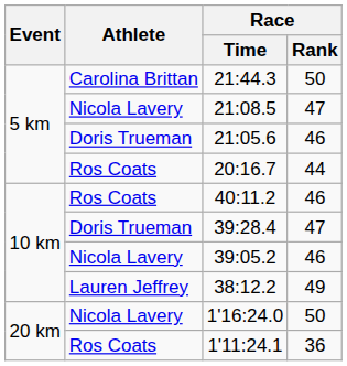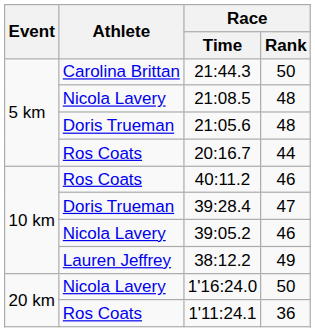21:08.5 | Race / Rank: 47 -> 48
21:05.6 | Race / Rank: 46 -> 48
